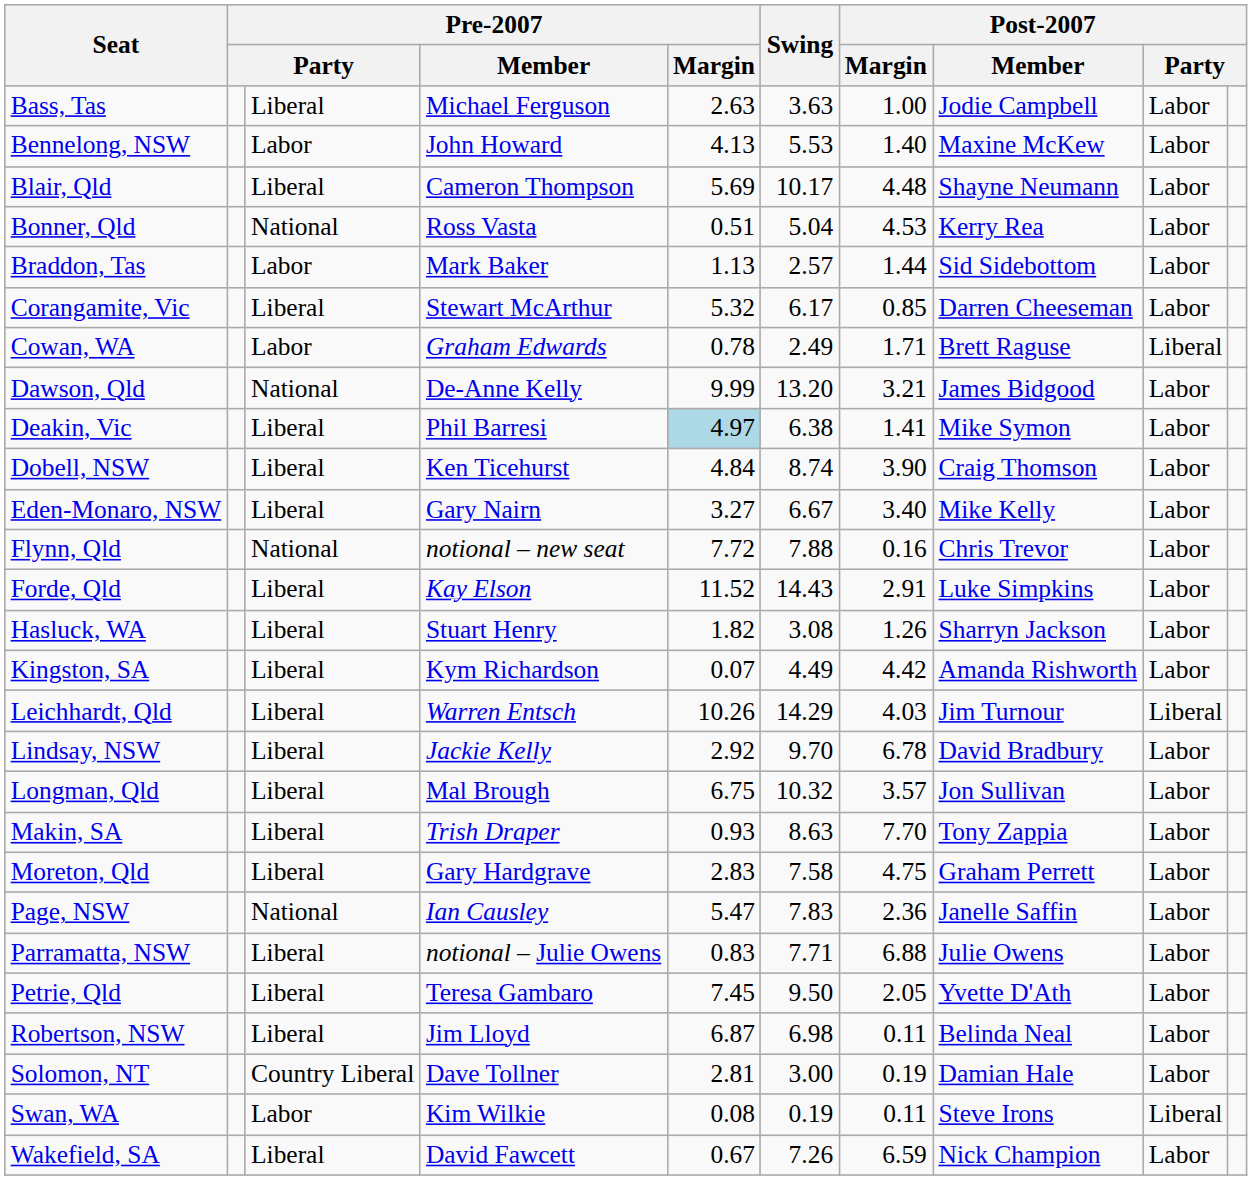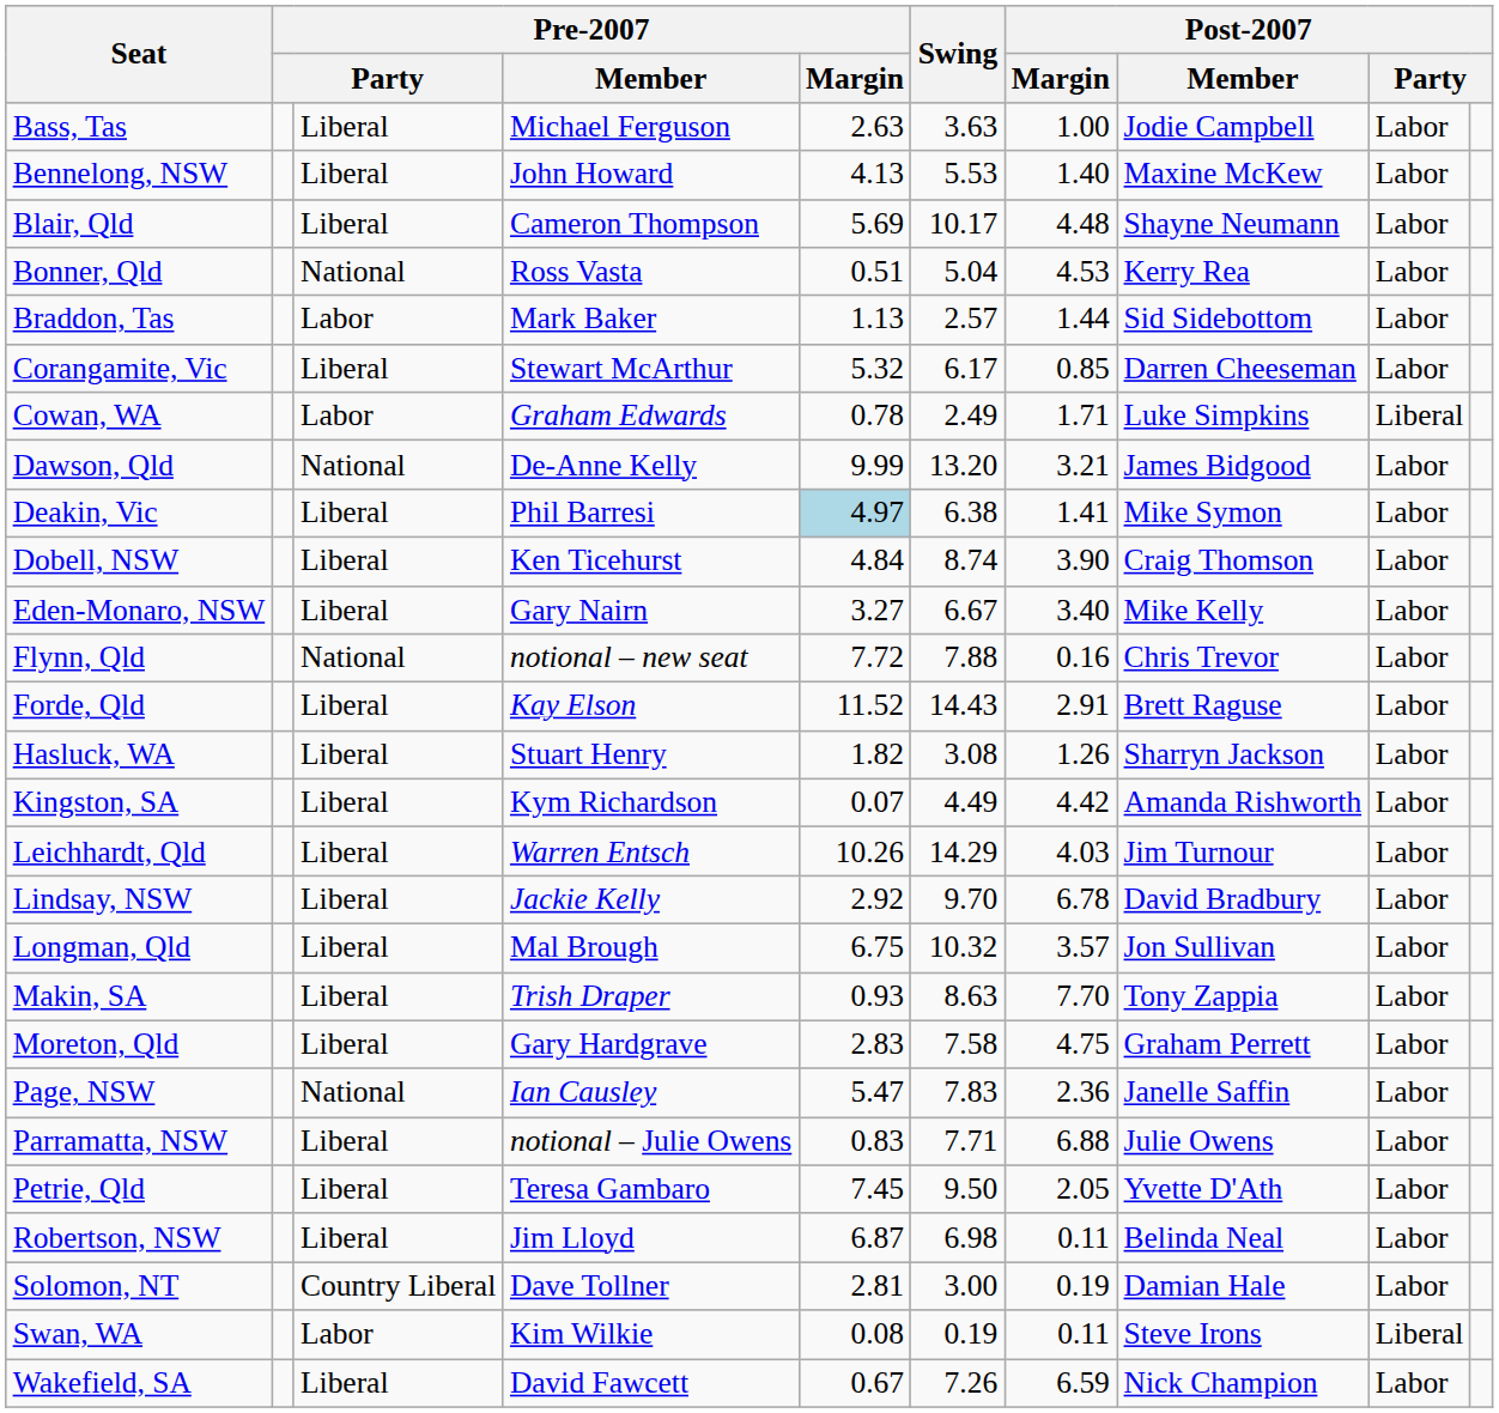Bennelong, NSW | column 3: Labor -> Liberal
Cowan, WA | Post-2007 / Member: Brett Raguse -> Luke Simpkins
Forde, Qld | Post-2007 / Member: Luke Simpkins -> Brett Raguse
Leichhardt, Qld | column 9: Liberal -> Labor
